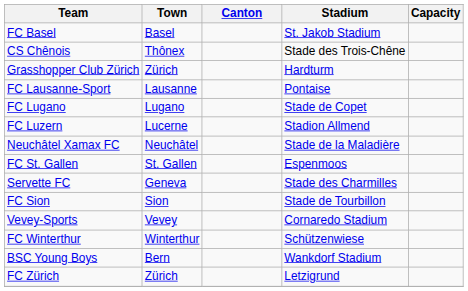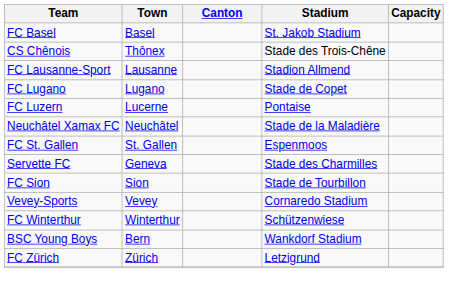- row: Grasshopper Club Zürich | Zürich | Hardturm
FC Lausanne-Sport | Stadium: Pontaise -> Stadion Allmend
FC Luzern | Stadium: Stadion Allmend -> Pontaise
